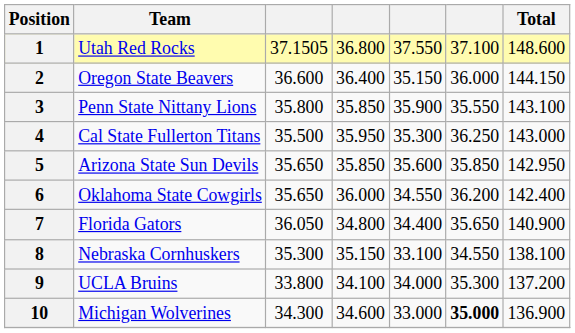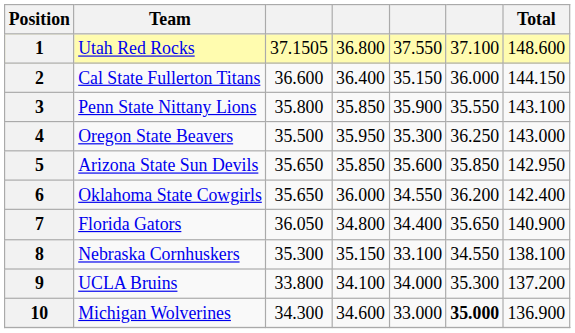2 | Team: Oregon State Beavers -> Cal State Fullerton Titans
4 | Team: Cal State Fullerton Titans -> Oregon State Beavers
